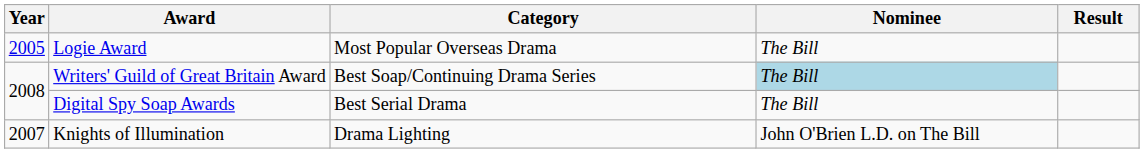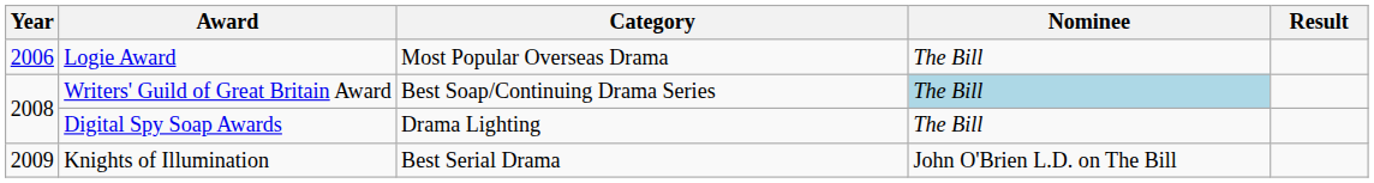Logie Award | Year: 2005 -> 2006
Digital Spy Soap Awards | Category: Best Serial Drama -> Drama Lighting
Knights of Illumination | Year: 2007 -> 2009
Knights of Illumination | Category: Drama Lighting -> Best Serial Drama
